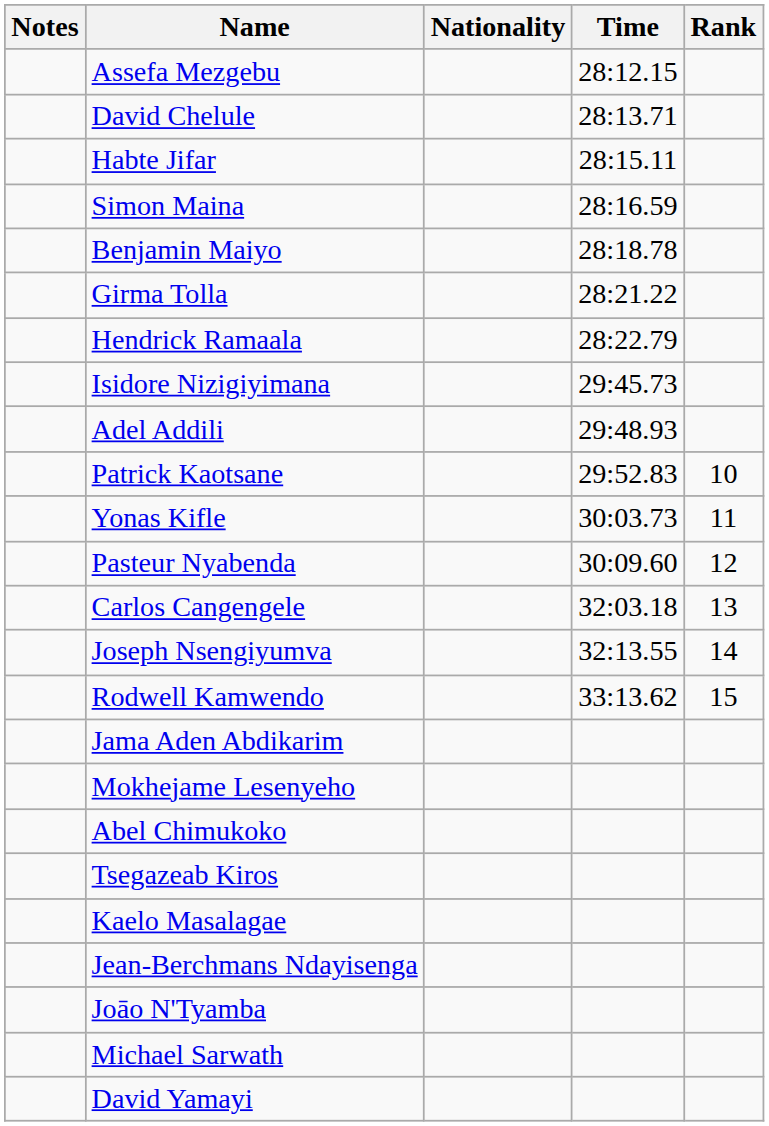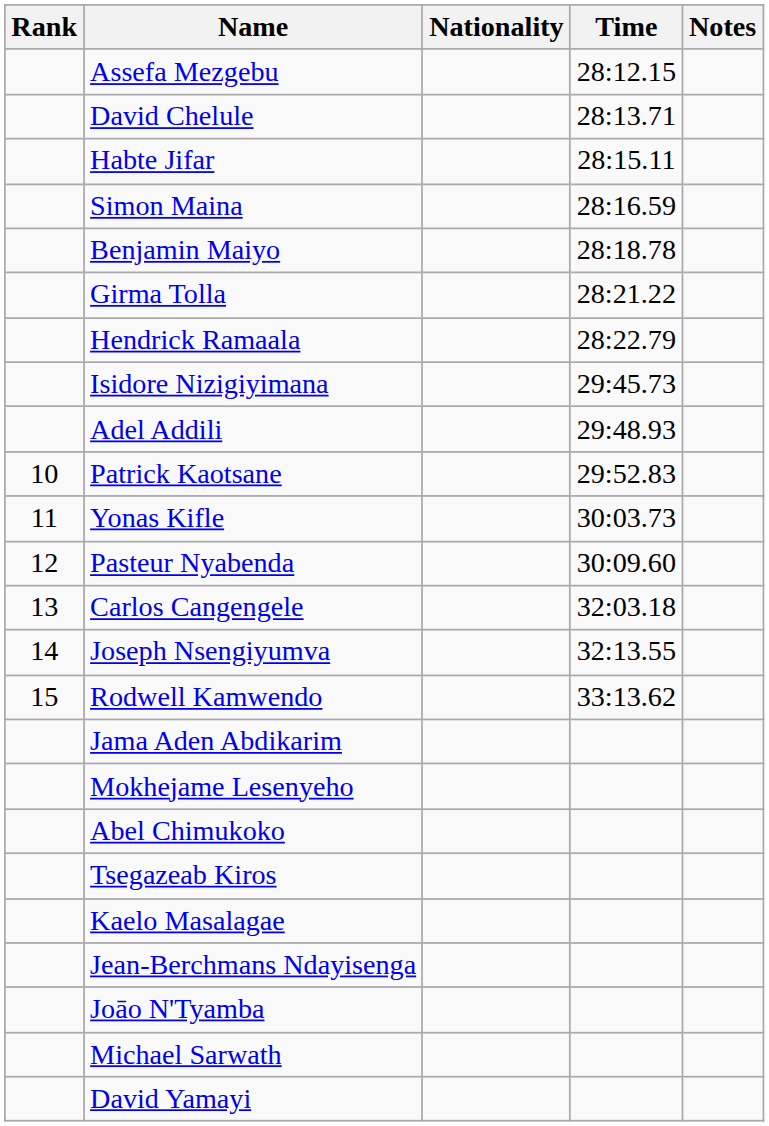columns swapped: Rank <-> Notes
